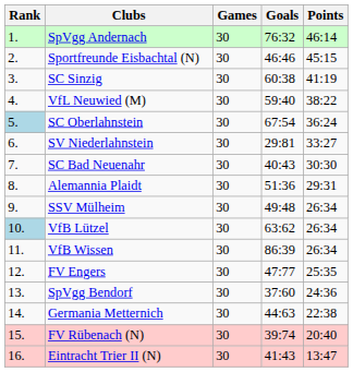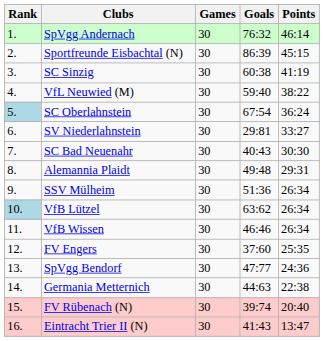Sportfreunde Eisbachtal (N) | Goals: 46:46 -> 86:39
Alemannia Plaidt | Goals: 51:36 -> 49:48
SSV Mülheim | Goals: 49:48 -> 51:36
VfB Wissen | Goals: 86:39 -> 46:46
FV Engers | Goals: 47:77 -> 37:60
SpVgg Bendorf | Goals: 37:60 -> 47:77
